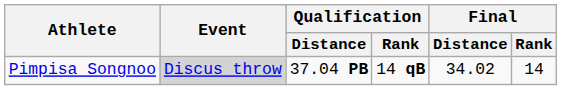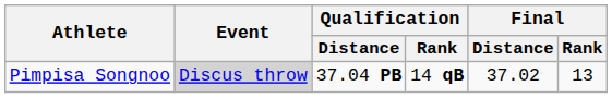Pimpisa Songnoo | Final / Distance: 34.02 -> 37.02
Pimpisa Songnoo | Final / Rank: 14 -> 13
